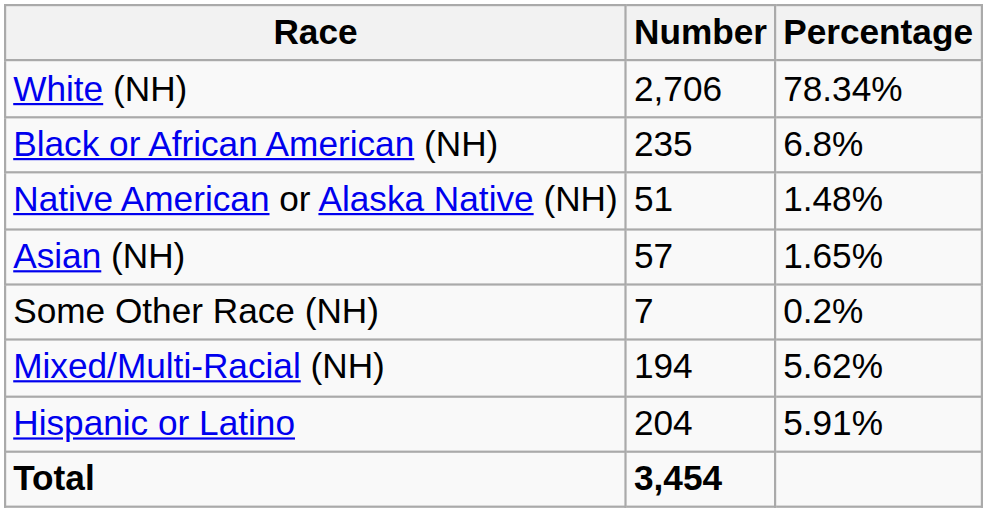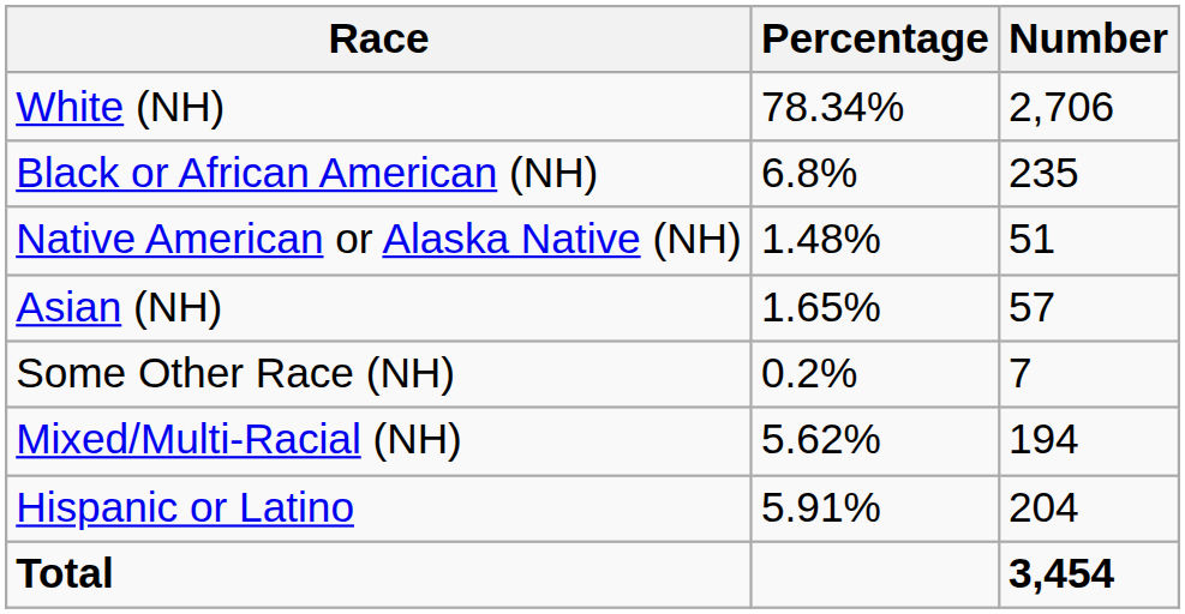columns swapped: Number <-> Percentage
